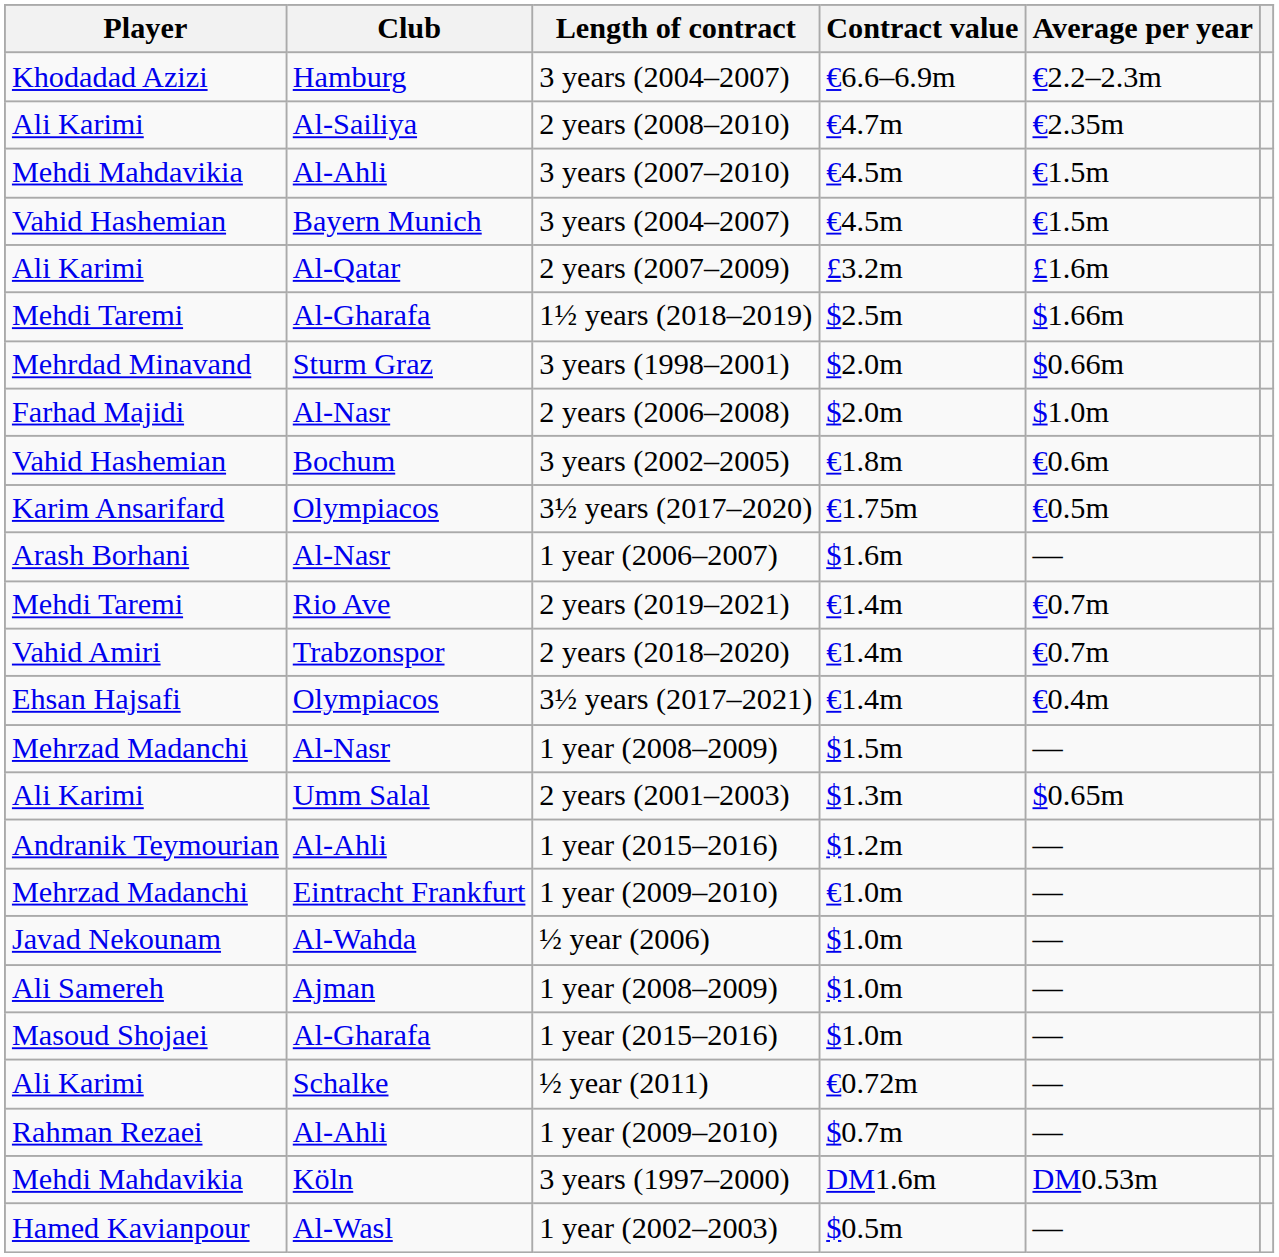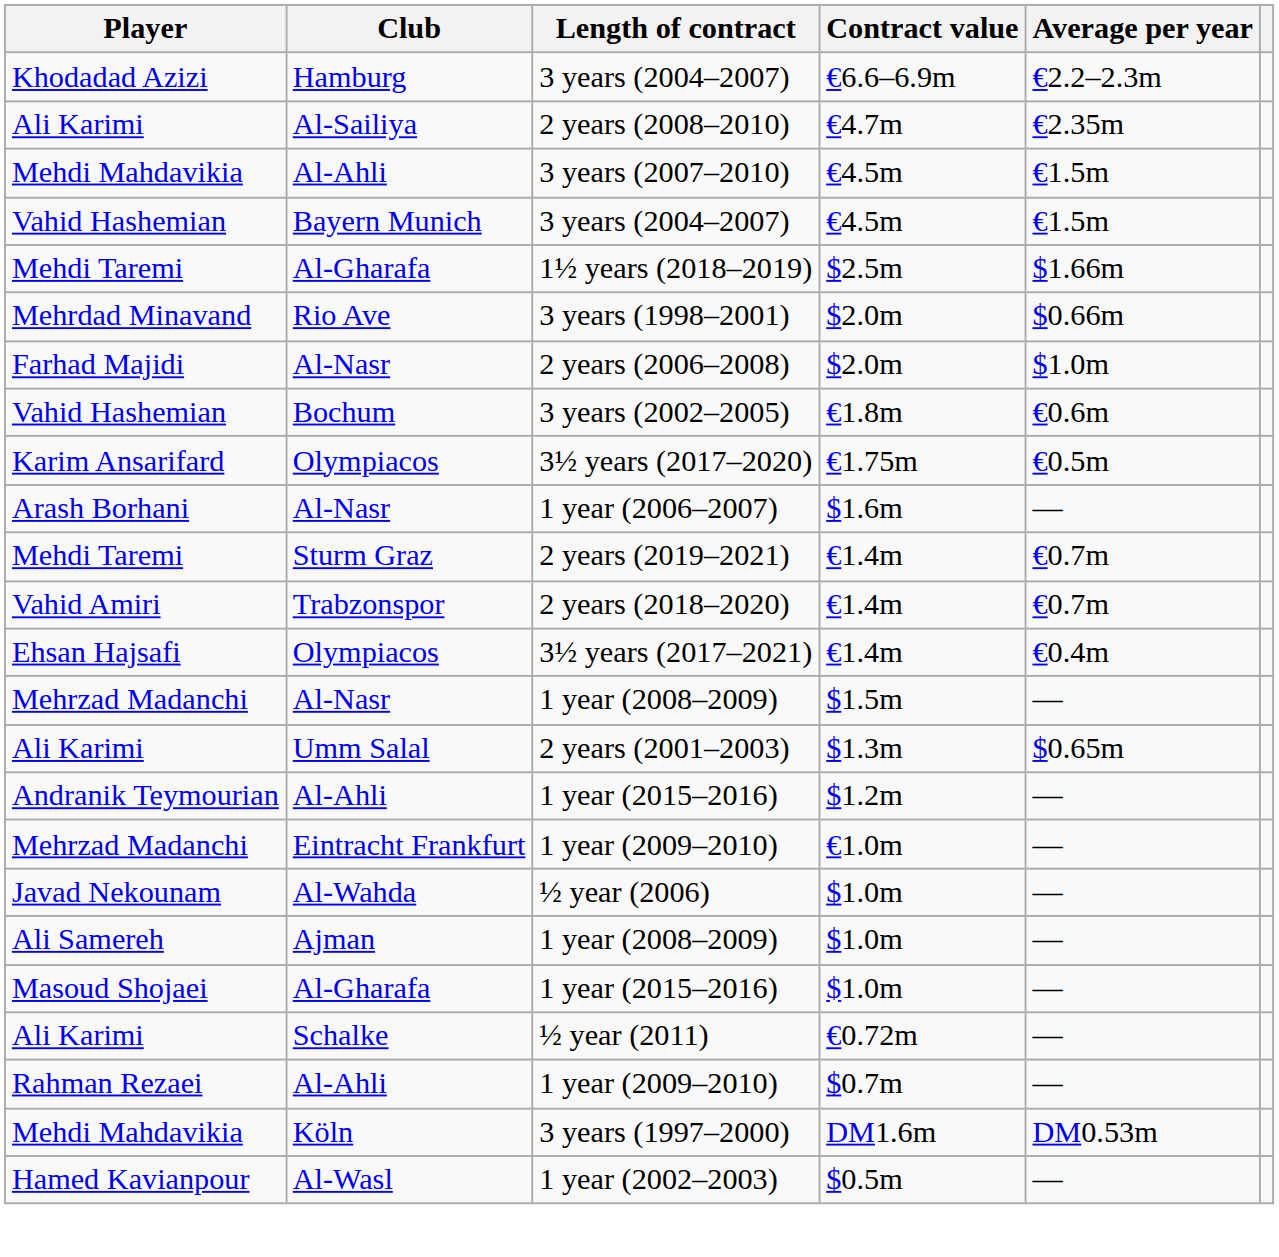- row: Ali Karimi | Al-Qatar | 2 years (2007–2009) | £3.2m | £1.6m
3 years (1998–2001) | Club: Sturm Graz -> Rio Ave
2 years (2019–2021) | Club: Rio Ave -> Sturm Graz
